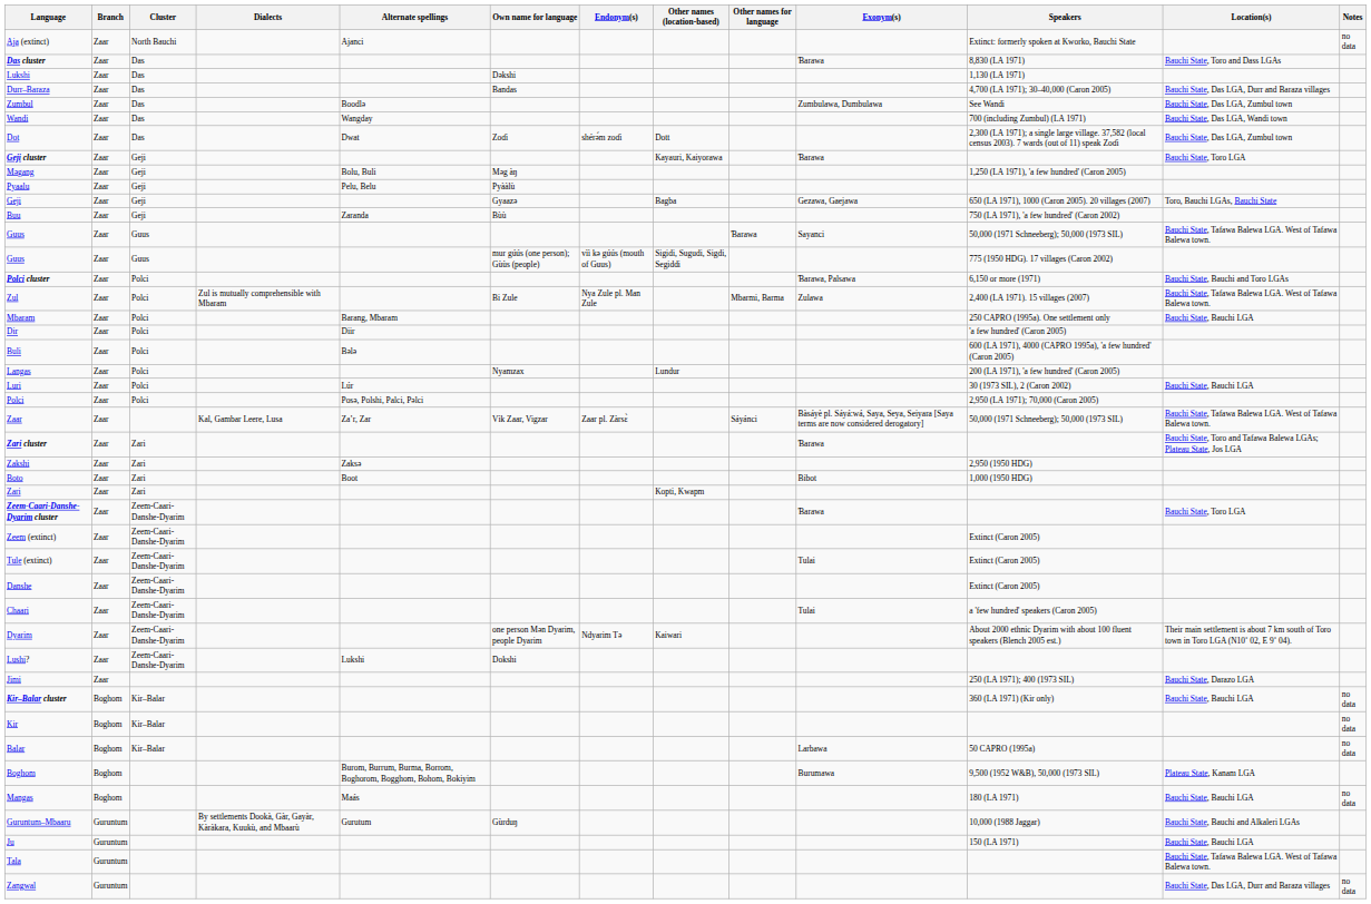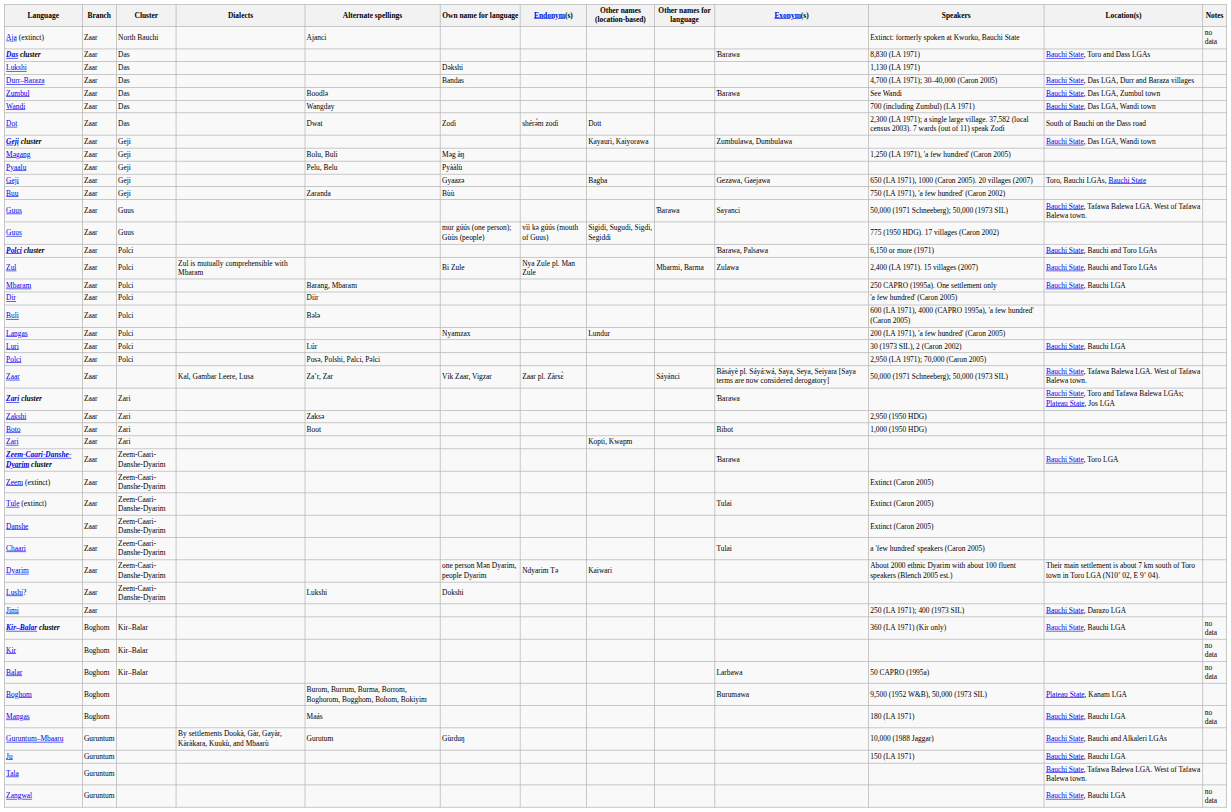Zumbul | Exonym(s): Zumbulawa, Dumbulawa -> Ɓarawa
Dot | Location(s): Bauchi State, Das LGA, Zumbul town -> South of Bauchi on the Dass road
Geji cluster | Exonym(s): Ɓarawa -> Zumbulawa, Dumbulawa
Geji cluster | Location(s): Bauchi State, Toro LGA -> Bauchi State, Das LGA, Wandi town
Zul | Location(s): Bauchi State, Tafawa Balewa LGA. West of Tafawa Balewa town. -> Bauchi State, Bauchi and Toro LGAs
Zangwal | Location(s): Bauchi State, Das LGA, Durr and Baraza villages -> Bauchi State, Bauchi LGA
